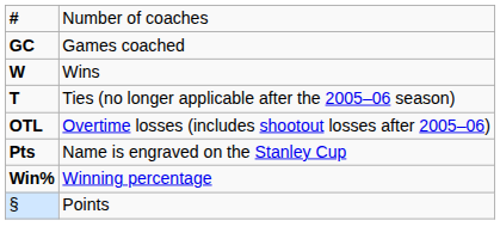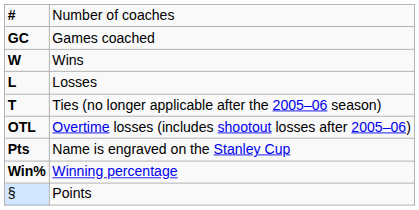+ row: L | Losses
